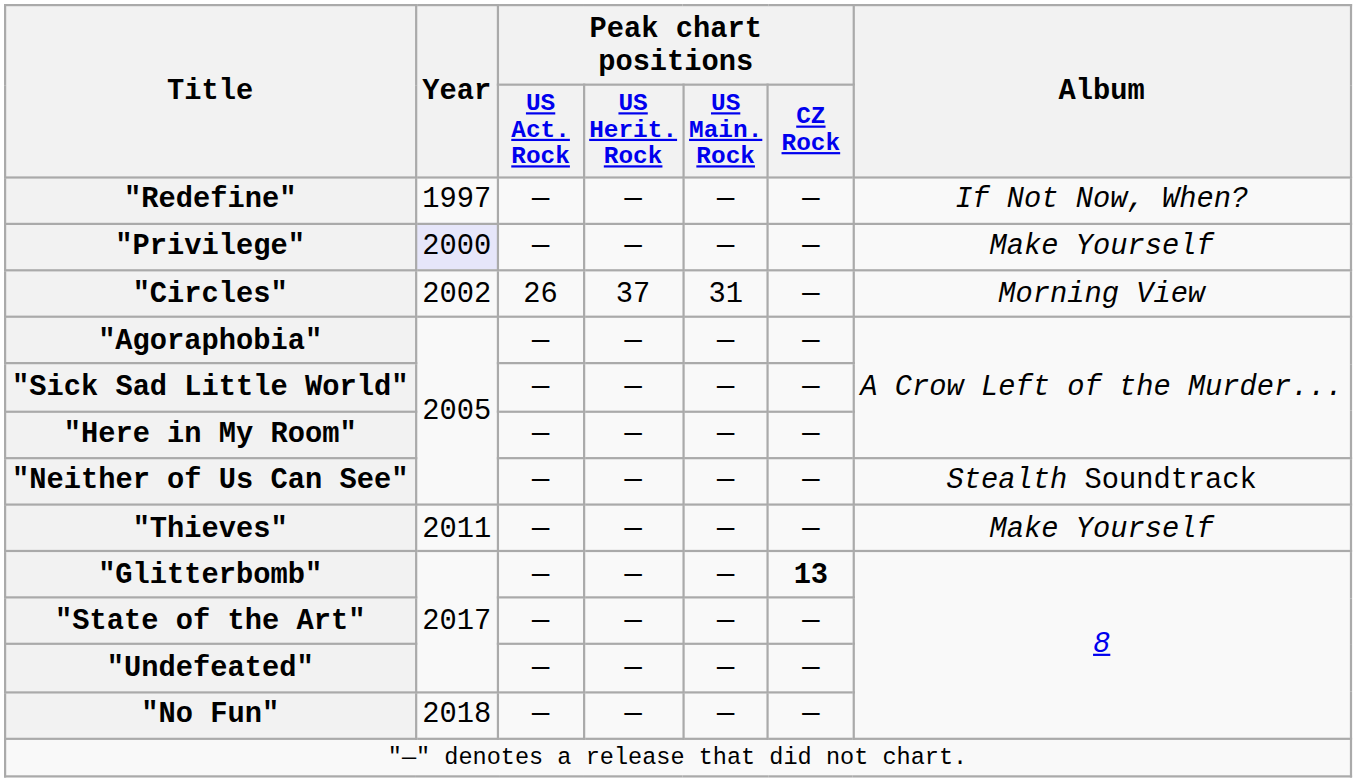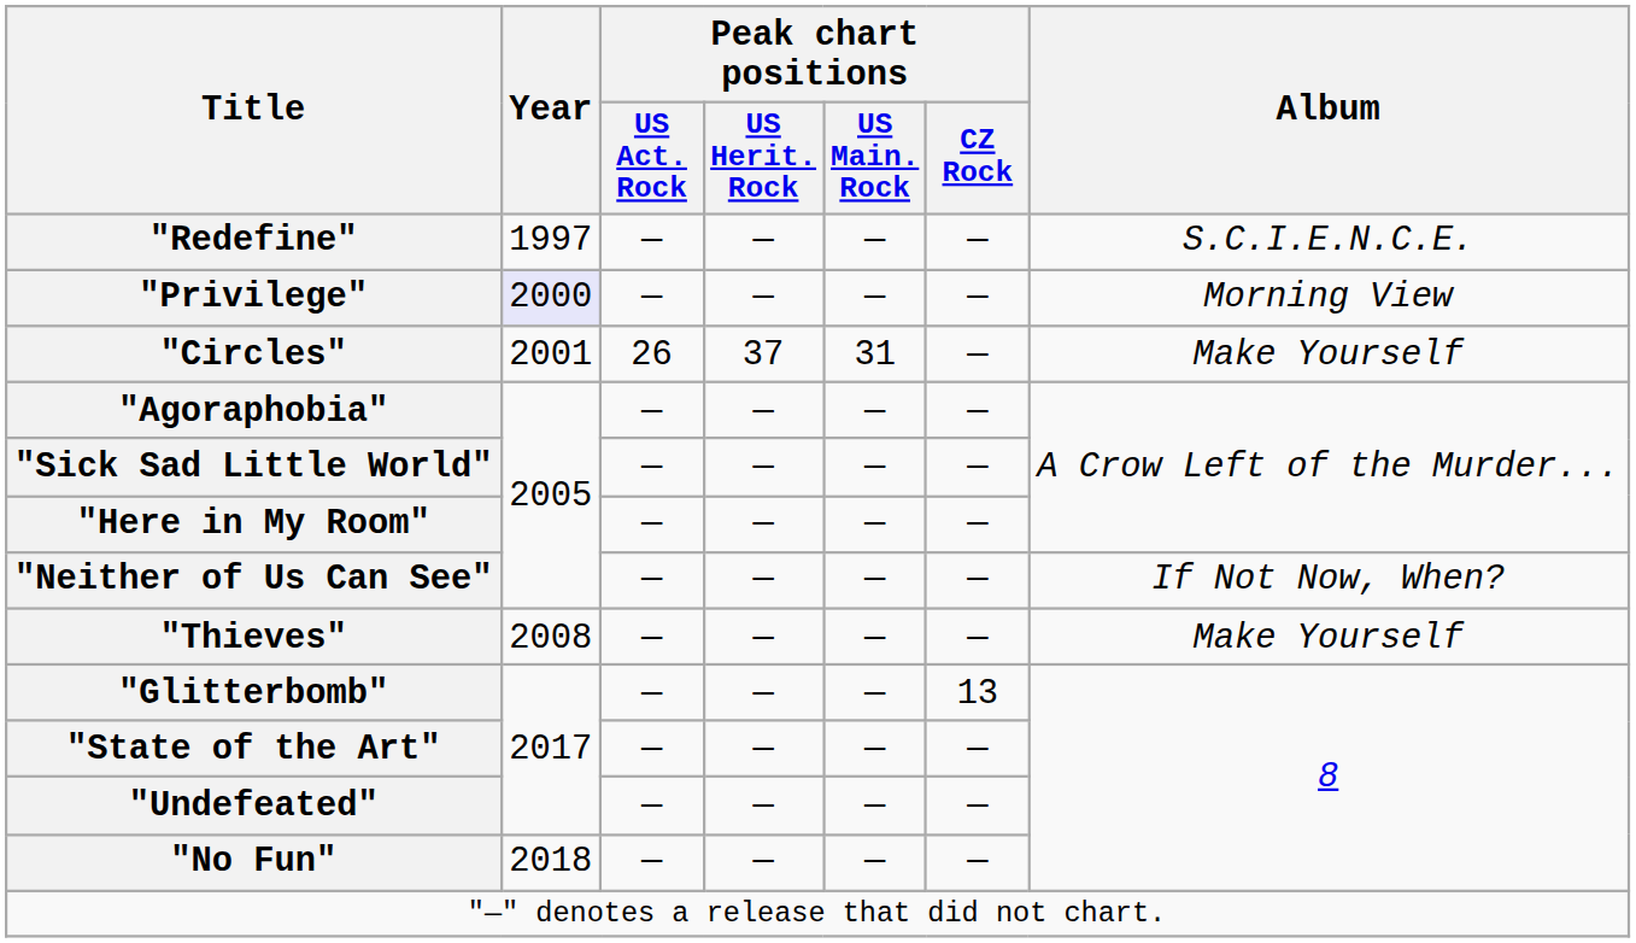"Redefine" | Album: If Not Now, When? -> S.C.I.E.N.C.E.
"Privilege" | Album: Make Yourself -> Morning View
"Circles" | Year: 2002 -> 2001
"Circles" | Album: Morning View -> Make Yourself
"Neither of Us Can See" | Album: Stealth Soundtrack -> If Not Now, When?
"Thieves" | Year: 2011 -> 2008
"Glitterbomb" | Peak chart positions / CZ Rock: bold -> normal
